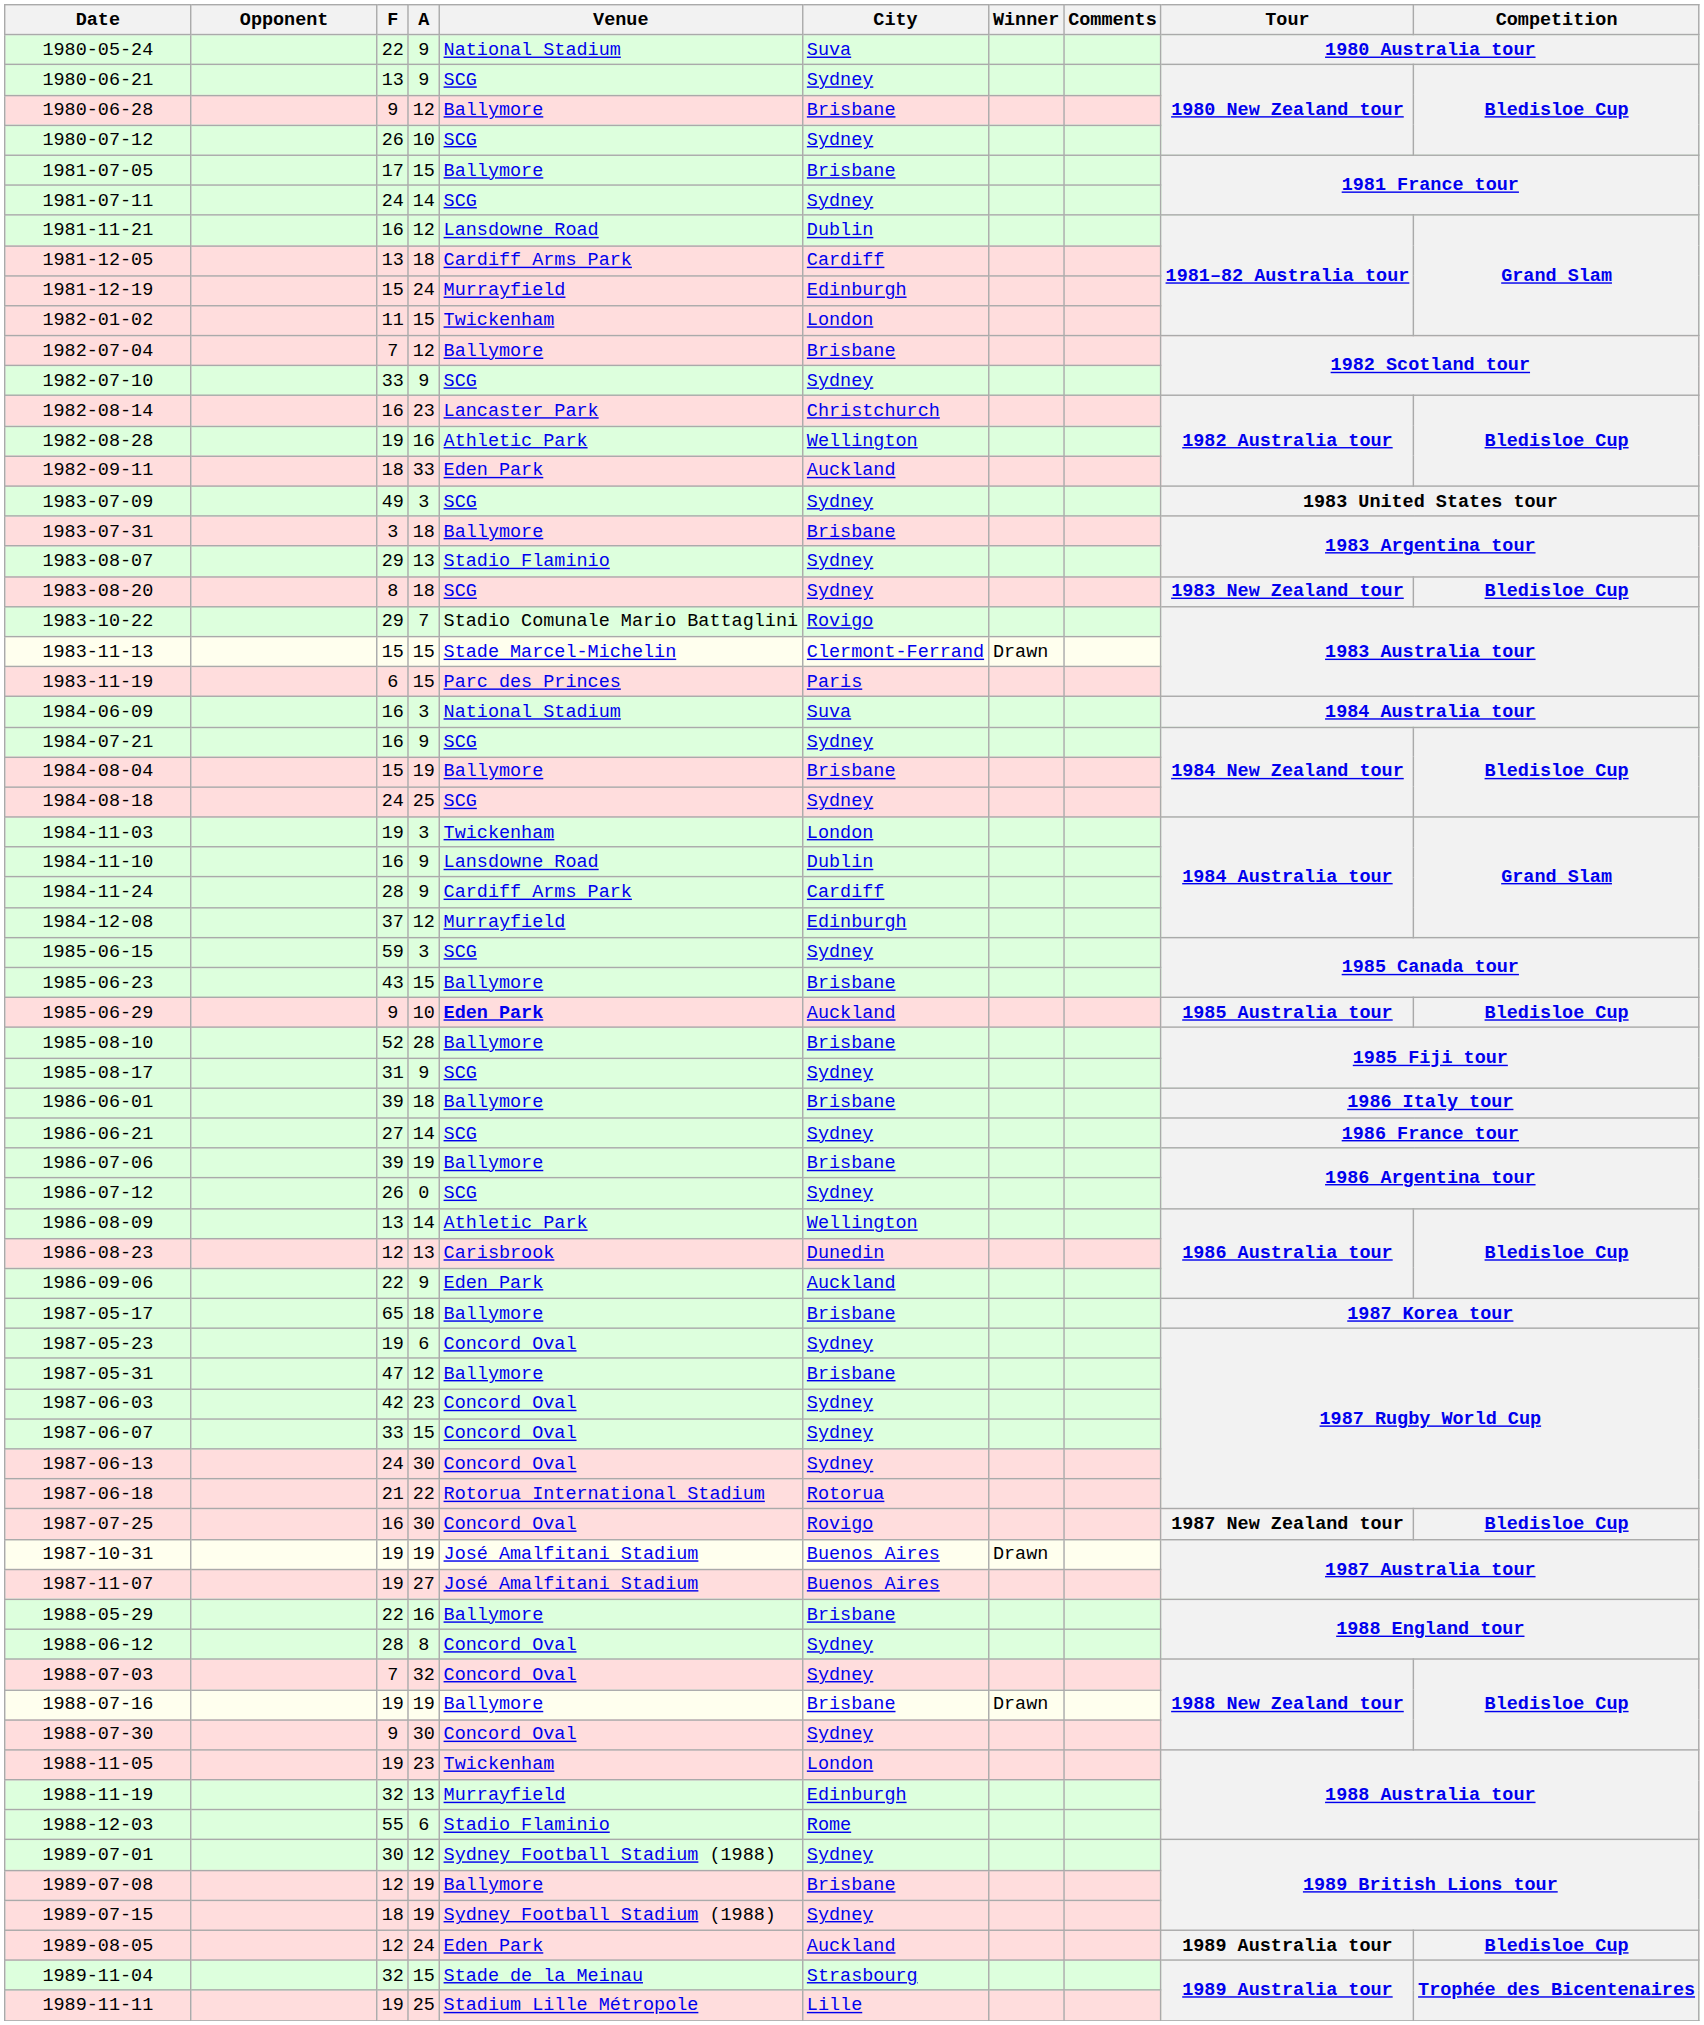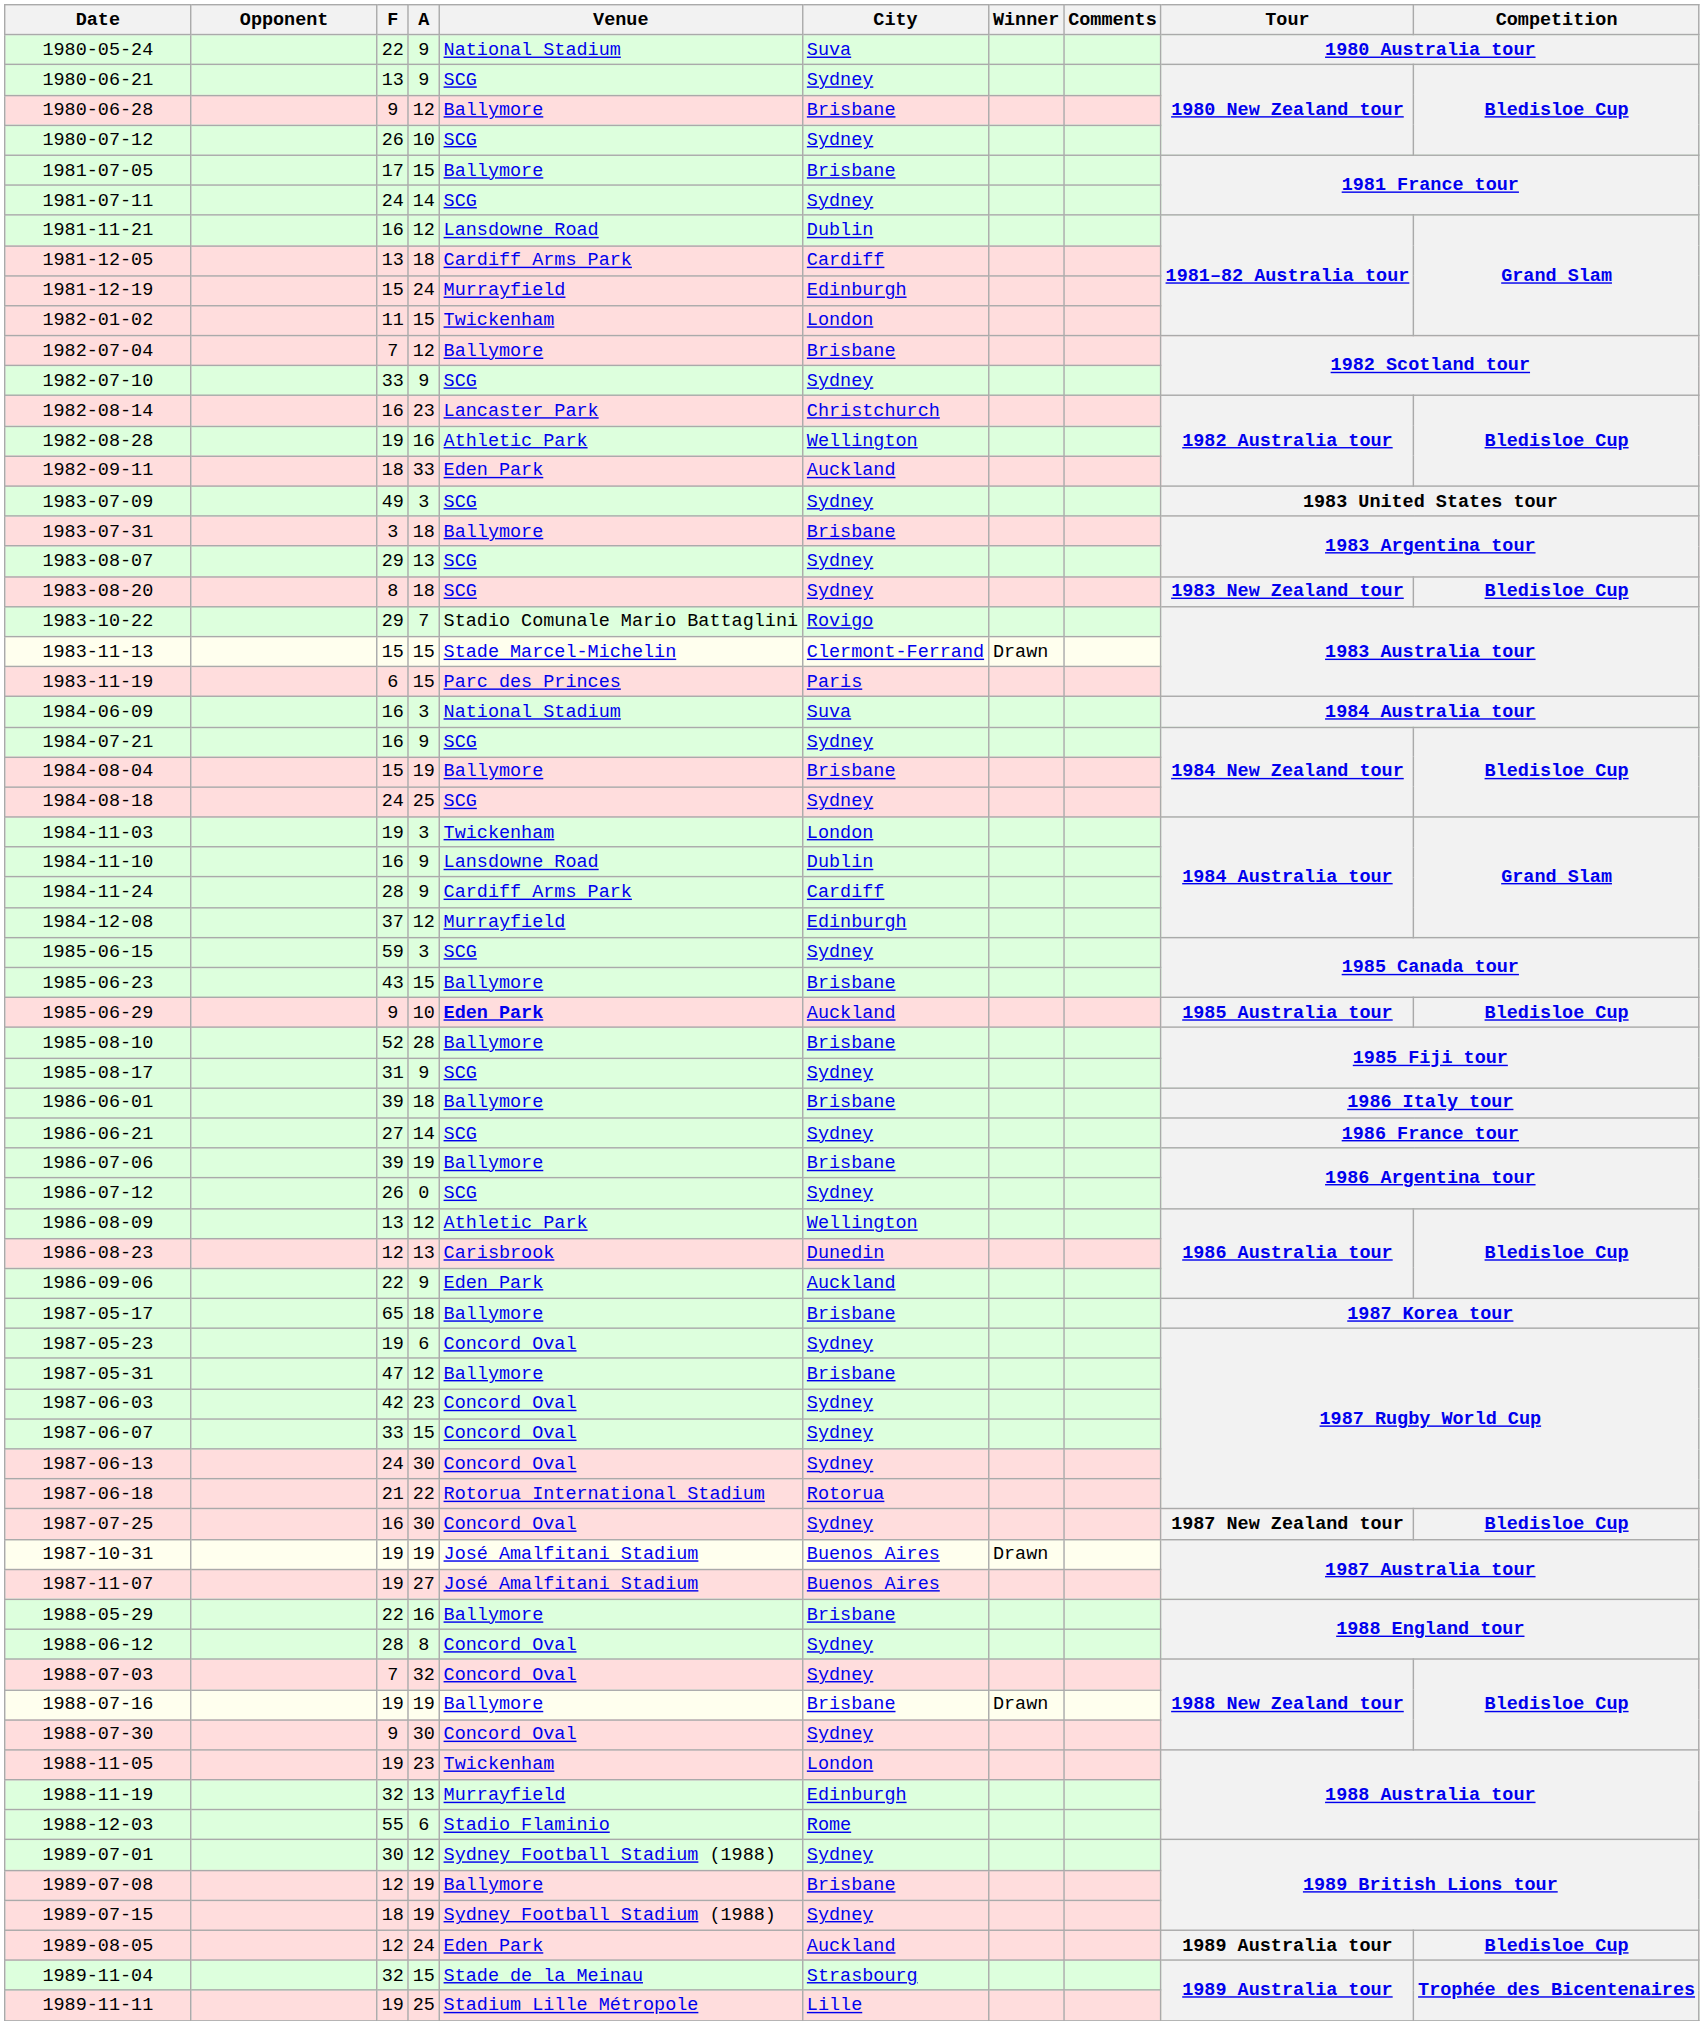1983-08-07 | Venue: Stadio Flaminio -> SCG
1986-08-09 | A: 14 -> 12
1987-07-25 | City: Rovigo -> Sydney
